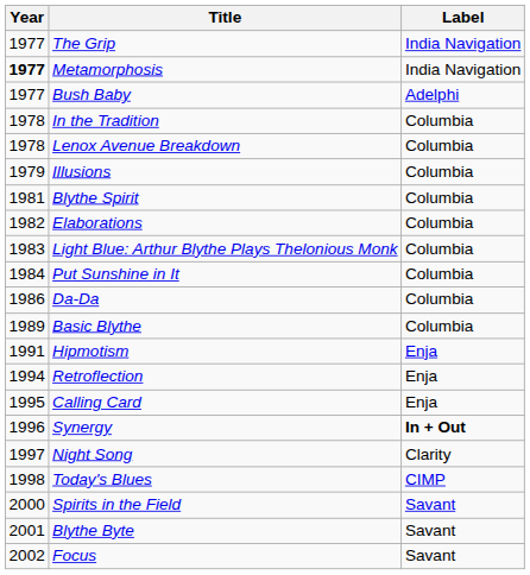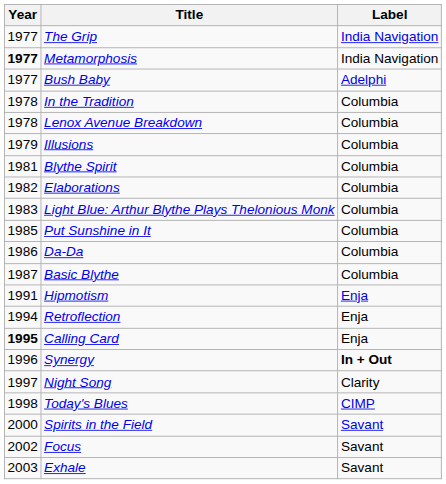Put Sunshine in It | Year: 1984 -> 1985
Basic Blythe | Year: 1989 -> 1987
Calling Card | Year: normal -> bold
- row: 2001 | Blythe Byte | Savant
+ row: 2003 | Exhale | Savant
